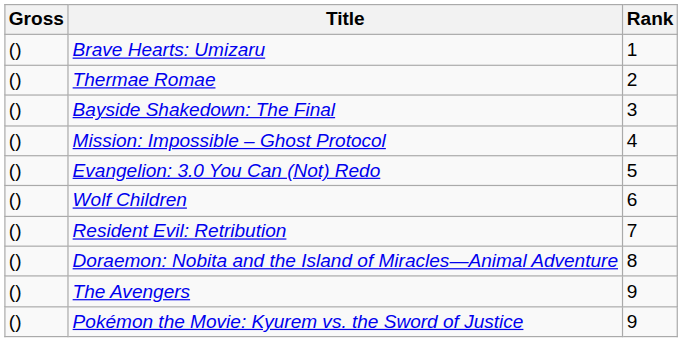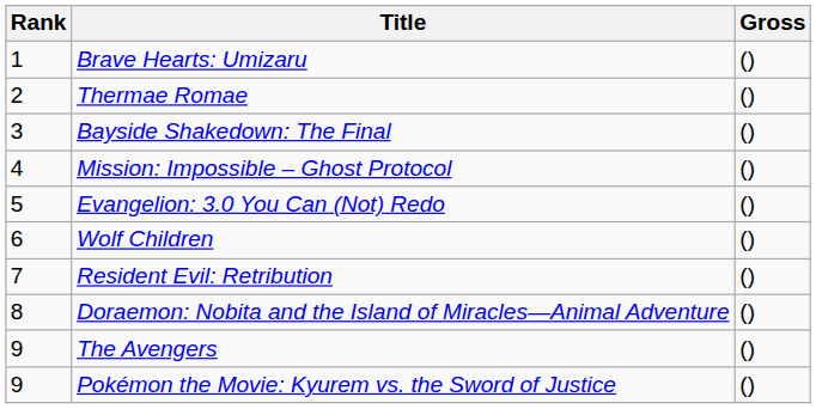columns swapped: Rank <-> Gross
